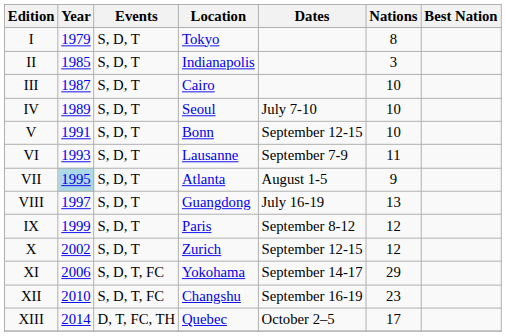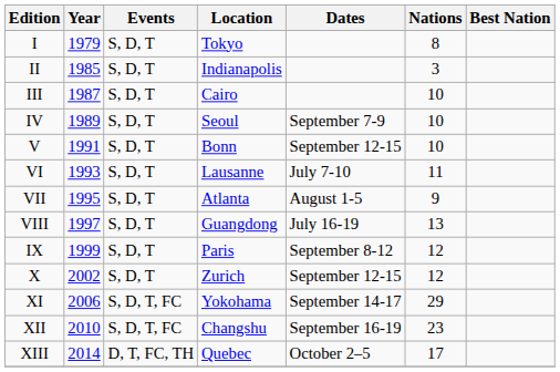IV | Dates: July 7-10 -> September 7-9
VI | Dates: September 7-9 -> July 7-10
VII | Year: lightblue background -> no background
